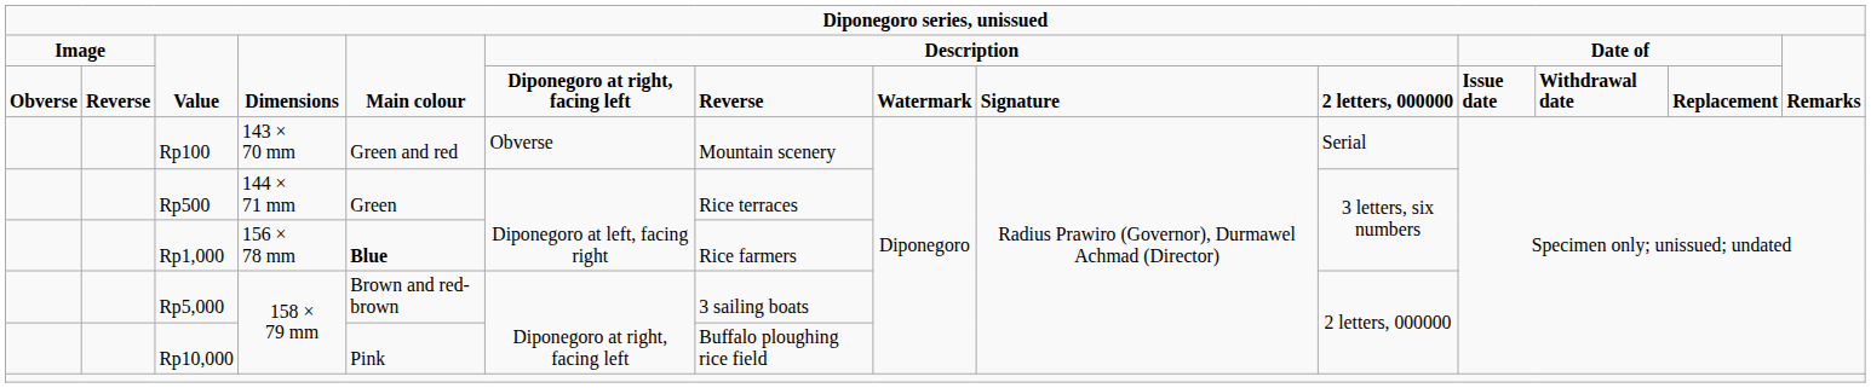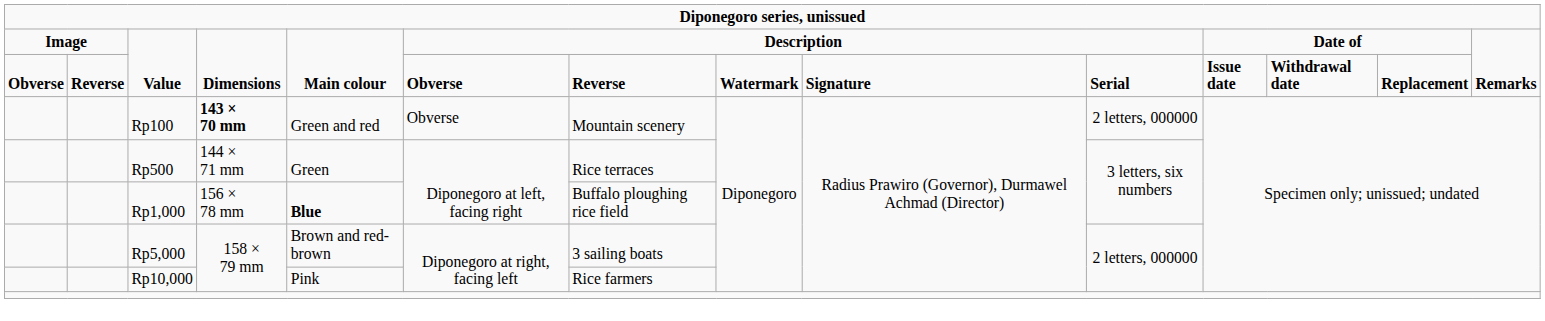Obverse / Value | column 6: Diponegoro at right, facing left -> Obverse
Obverse / Value | column 10: 2 letters, 000000 -> Serial
Rp100 | column 4: normal -> bold
Rp100 | column 10: Serial -> 2 letters, 000000
Rp1,000 | column 7: Rice farmers -> Buffalo ploughing rice field
Rp10,000 | column 7: Buffalo ploughing rice field -> Rice farmers
